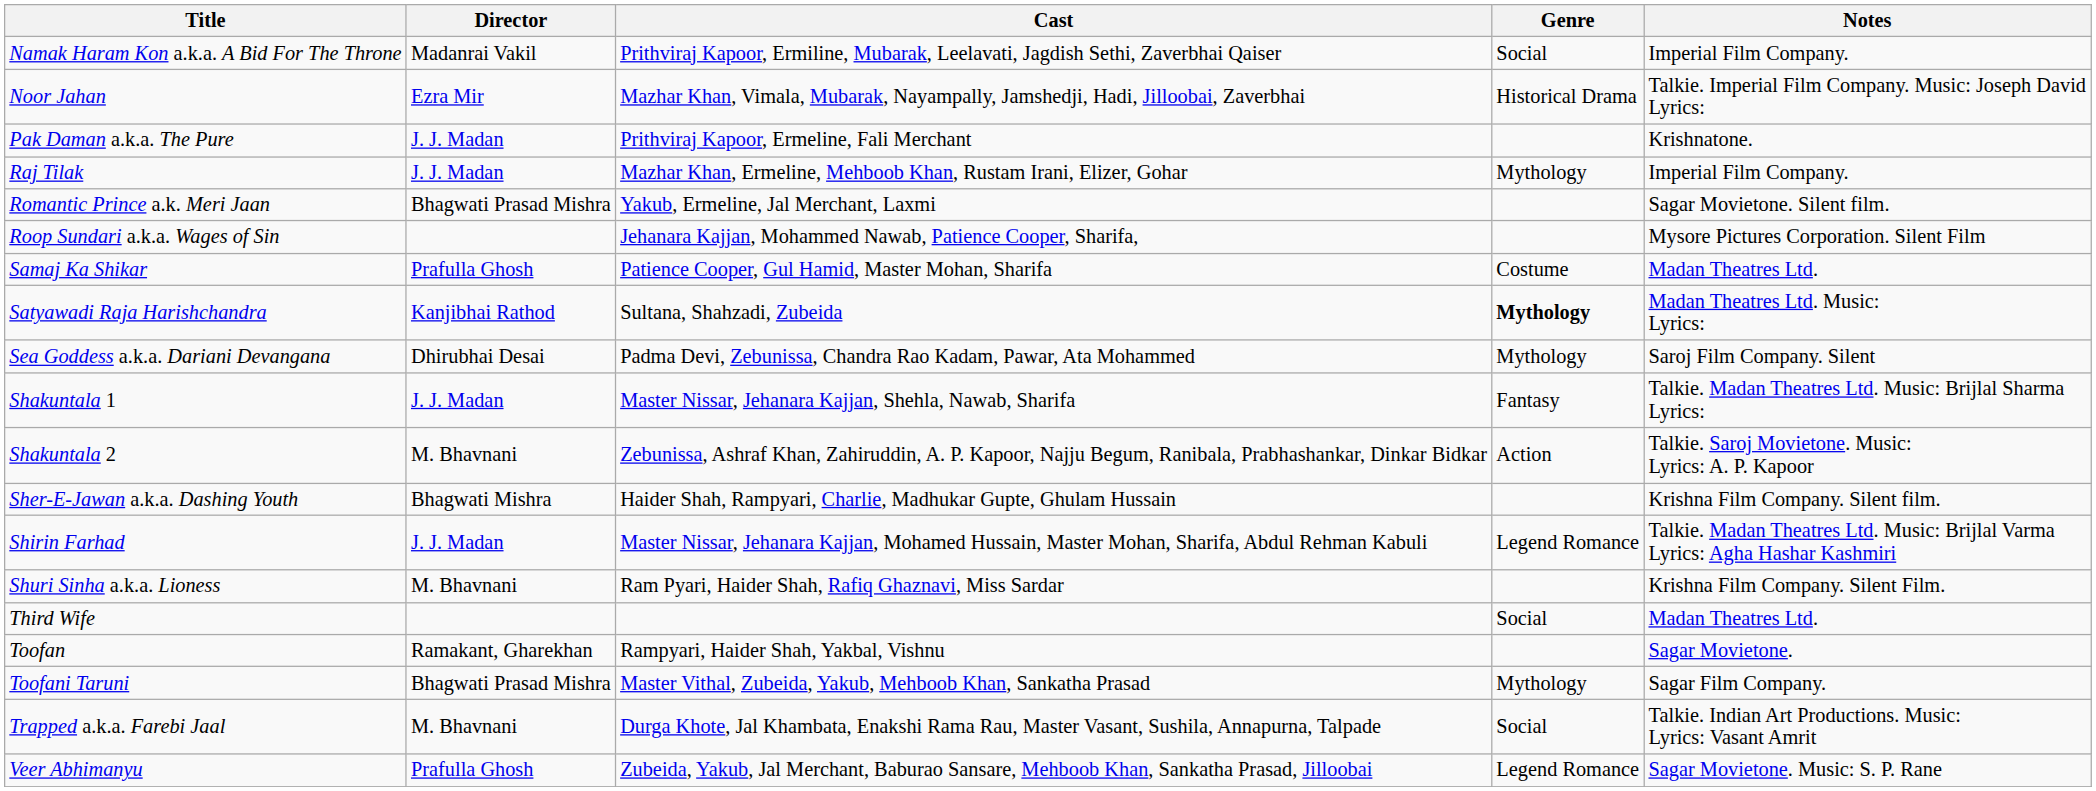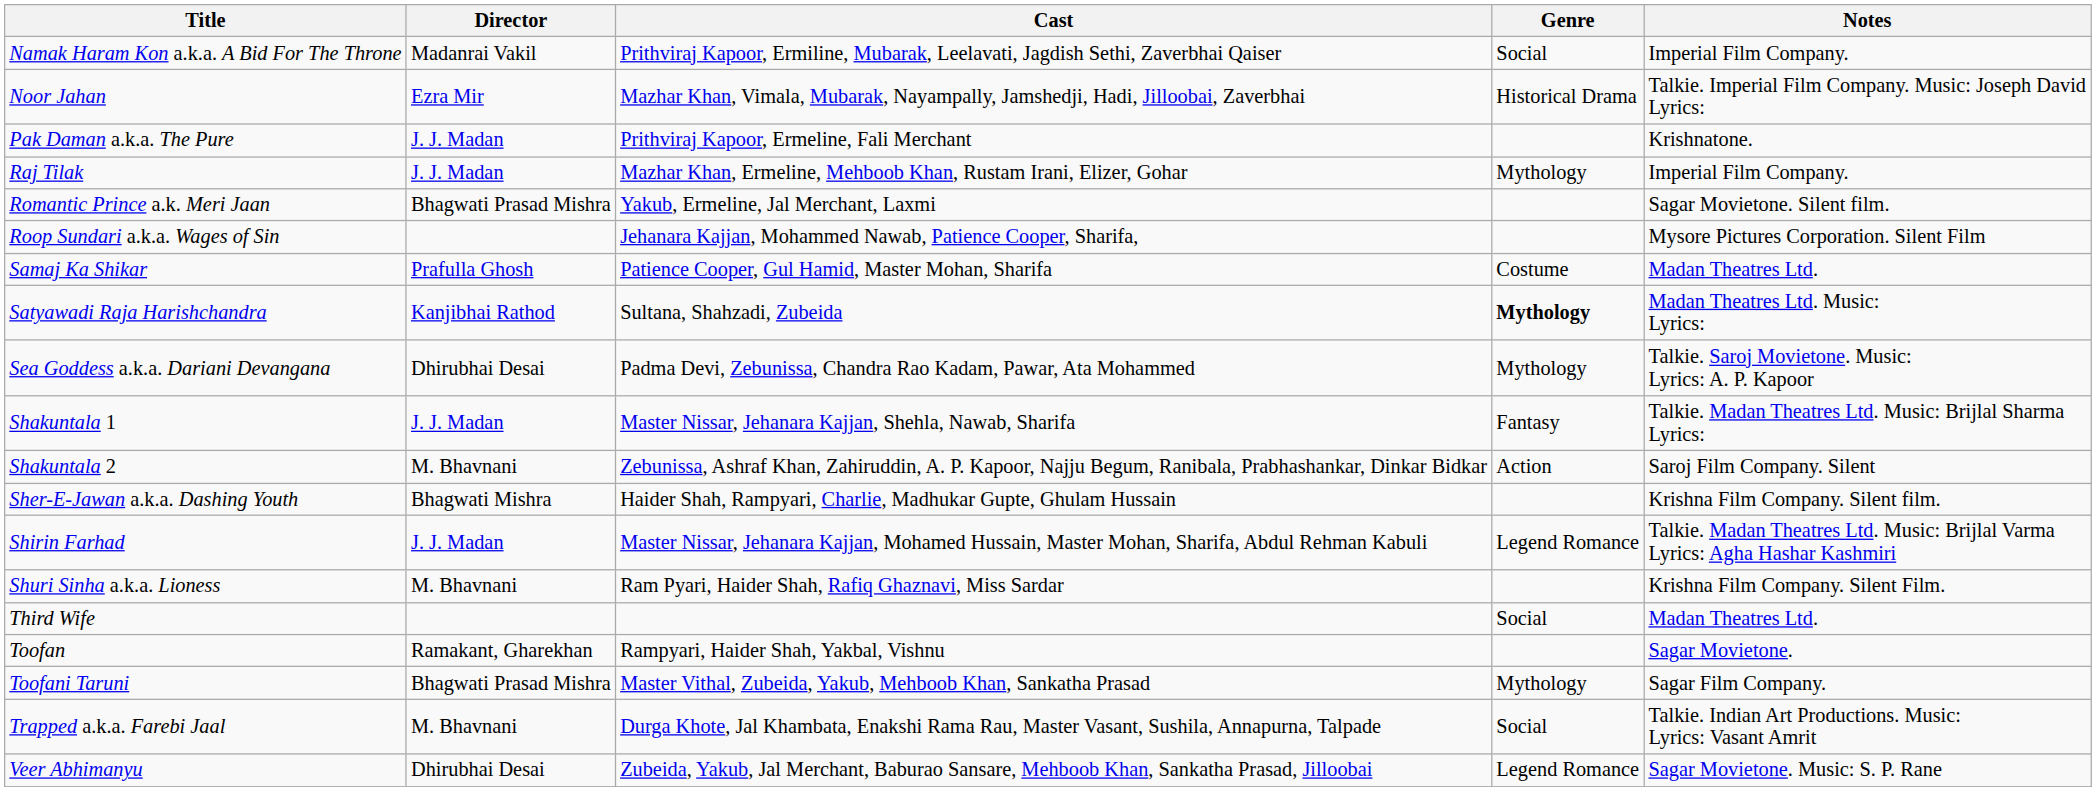Sea Goddess a.k.a. Dariani Devangana | Notes: Saroj Film Company. Silent -> Talkie. Saroj Movietone. Music: Lyrics: A. P. Kapoor
Shakuntala 2 | Notes: Talkie. Saroj Movietone. Music: Lyrics: A. P. Kapoor -> Saroj Film Company. Silent
Veer Abhimanyu | Director: Prafulla Ghosh -> Dhirubhai Desai
